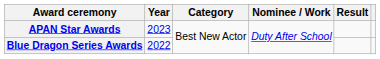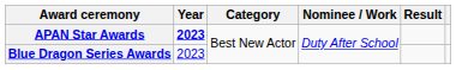APAN Star Awards | Year: normal -> bold
Blue Dragon Series Awards | Year: 2022 -> 2023
